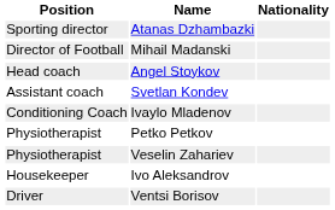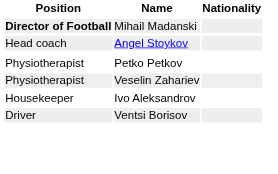- row: Sporting director | Atanas Dzhambazki
Mihail Madanski | Position: normal -> bold
- row: Assistant coach | Svetlan Kondev
- row: Conditioning Coach | Ivaylo Mladenov
